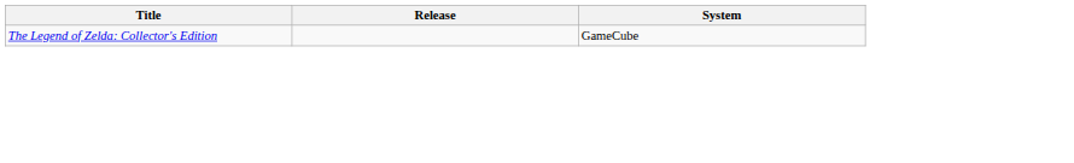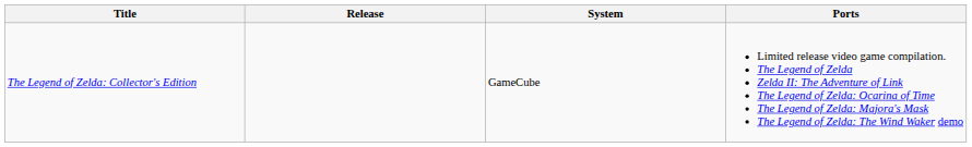+ column: Ports | Limited release video game compilation. The Legend of Zelda Zelda II: The Adventure of Link The Legend of Zelda: Ocarina of Time The Legend of Zelda: Majora's Mask The Legend of Zelda: The Wind Waker demo
